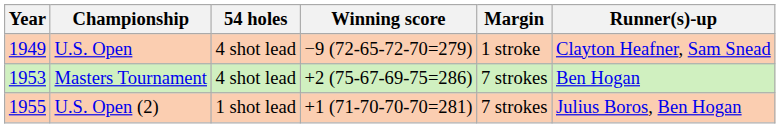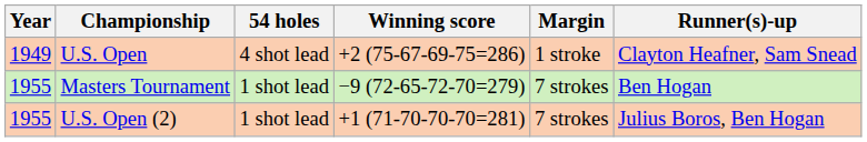U.S. Open | Winning score: −9 (72-65-72-70=279) -> +2 (75-67-69-75=286)
Masters Tournament | Year: 1953 -> 1955
Masters Tournament | 54 holes: 4 shot lead -> 1 shot lead
Masters Tournament | Winning score: +2 (75-67-69-75=286) -> −9 (72-65-72-70=279)
